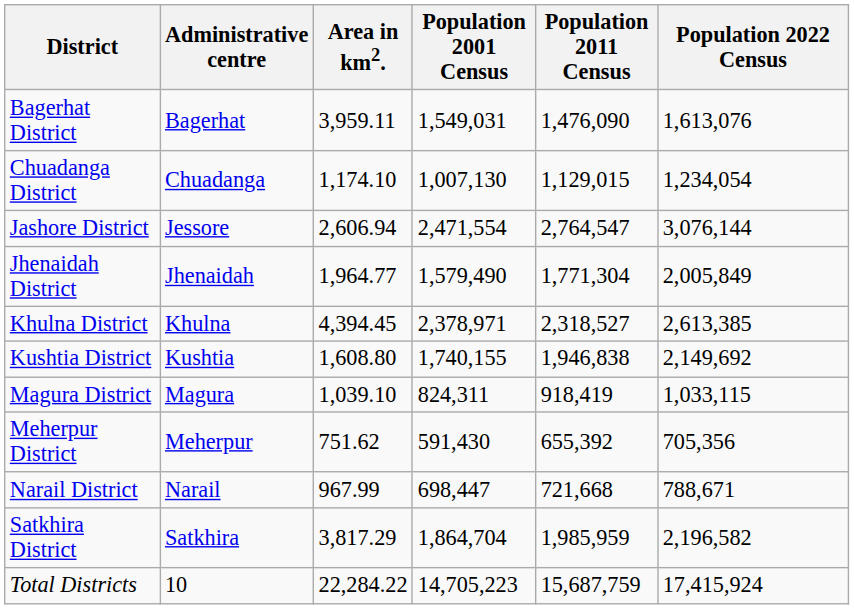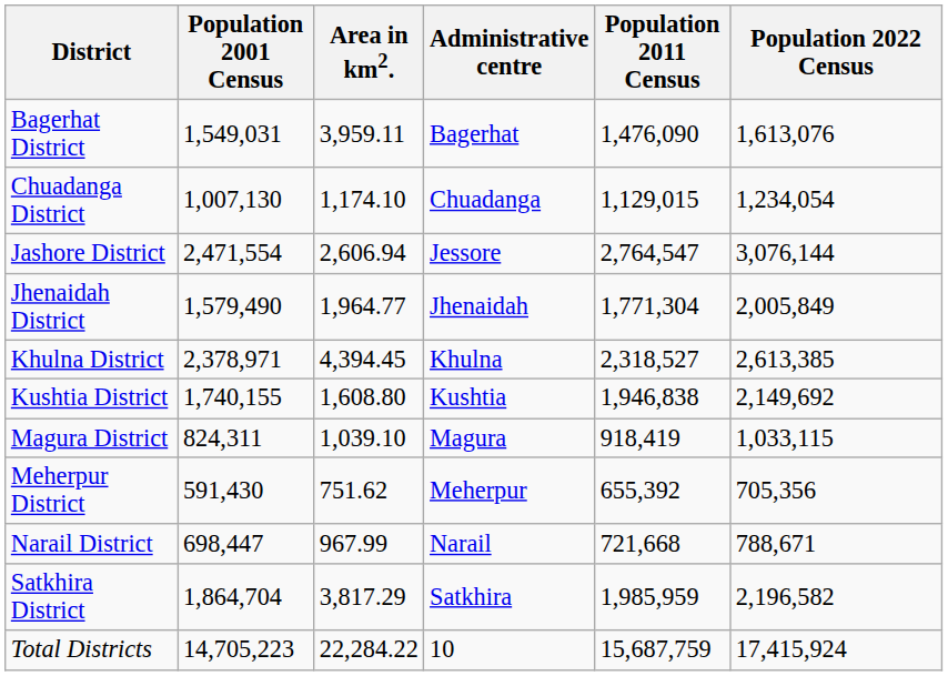columns swapped: Administrative centre <-> Population 2001 Census
